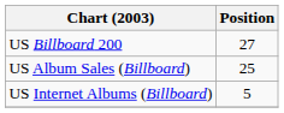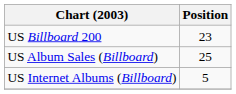US Billboard 200 | Position: 27 -> 23
